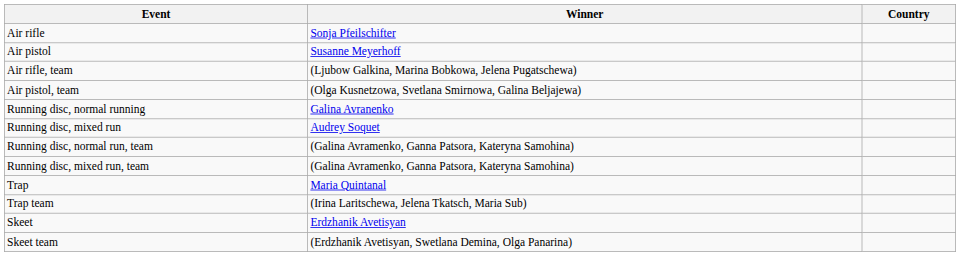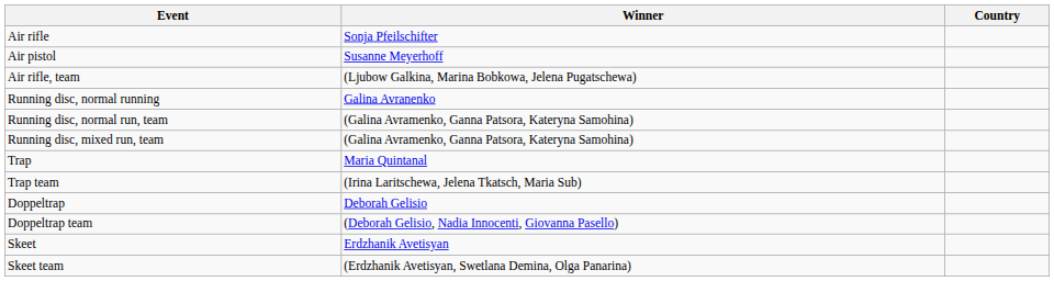- row: Air pistol, team | (Olga Kusnetzowa, Svetlana Smirnowa, Galina Beljajewa)
- row: Running disc, mixed run | Audrey Soquet
+ row: Doppeltrap | Deborah Gelisio
+ row: Doppeltrap team | (Deborah Gelisio, Nadia Innocenti, Giovanna Pasello)
